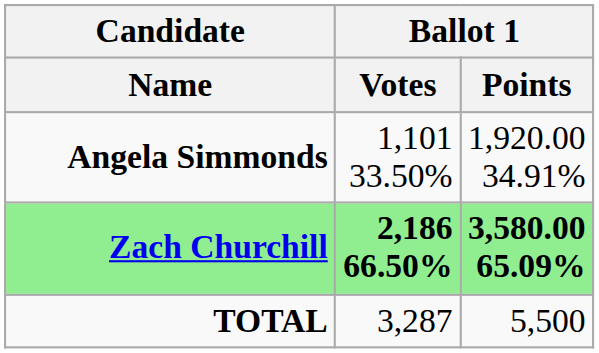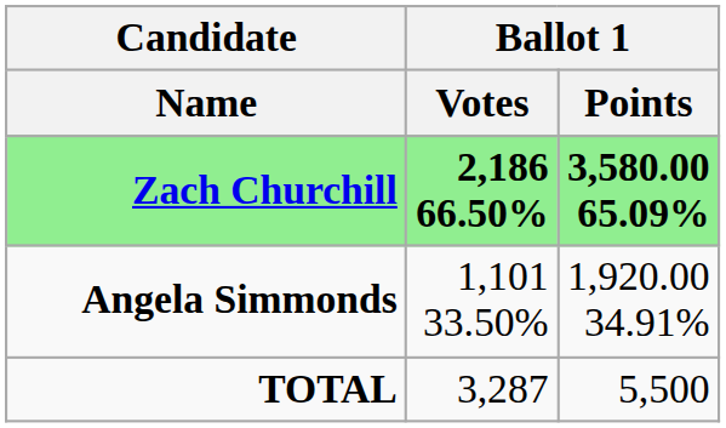rows swapped: Zach Churchill <-> Angela Simmonds
